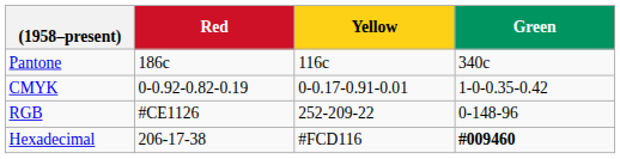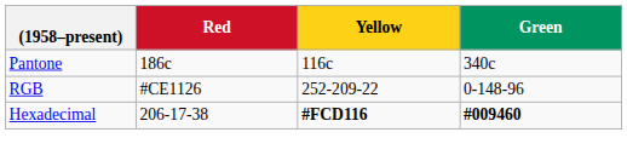- row: CMYK | 0-0.92-0.82-0.19 | 0-0.17-0.91-0.01 | 1-0-0.35-0.42
Hexadecimal | Yellow: normal -> bold
